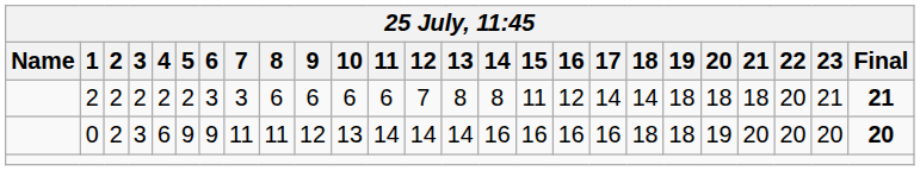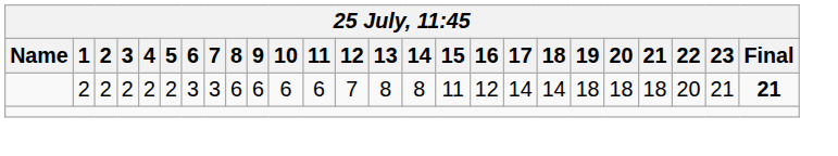- row: 0 | 2 | 3 | 6 | 9 | 9 | 11 | 11 | 12 | 13 | 14 | 14 | 14 | 16 | 16 | 16 | 16 | 18 | 18 | 19 | 20 | 20 | 20 | 20
